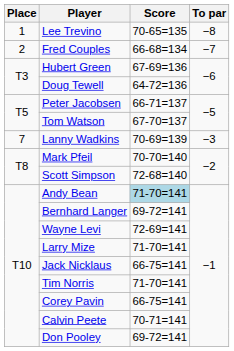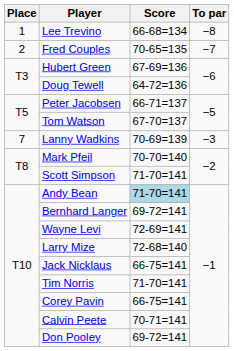Lee Trevino | Score: 70-65=135 -> 66-68=134
Fred Couples | Score: 66-68=134 -> 70-65=135
Scott Simpson | Score: 72-68=140 -> 71-70=141
Larry Mize | Score: 71-70=141 -> 72-68=140
